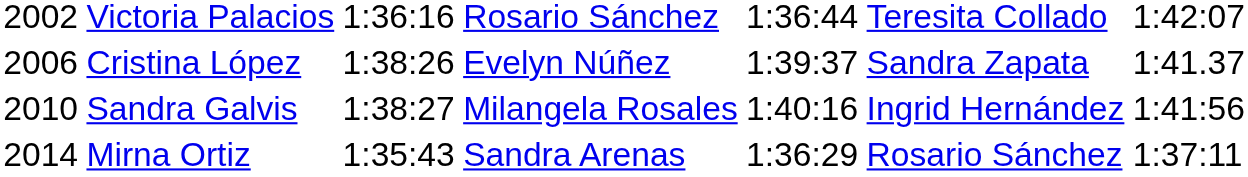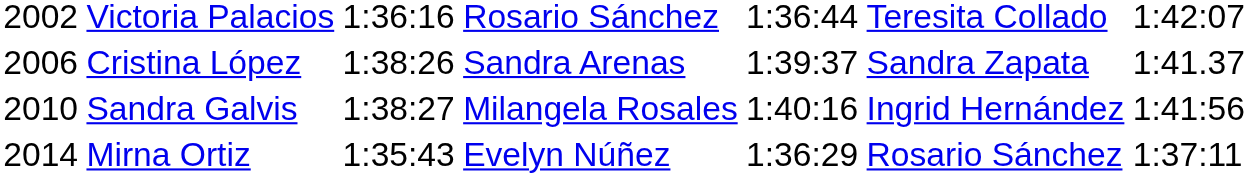Cristina López | column 4: Evelyn Núñez -> Sandra Arenas
Mirna Ortiz | column 4: Sandra Arenas -> Evelyn Núñez
